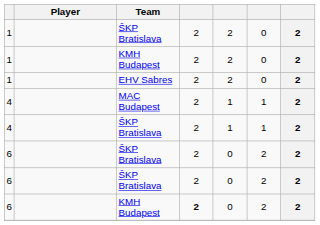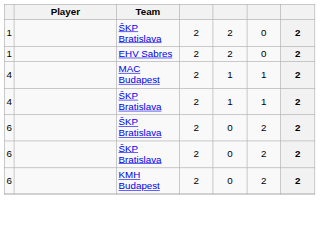- row: 1 | KMH Budapest | 2 | 2 | 0 | 2
6 / KMH Budapest | column 4: bold -> normal
